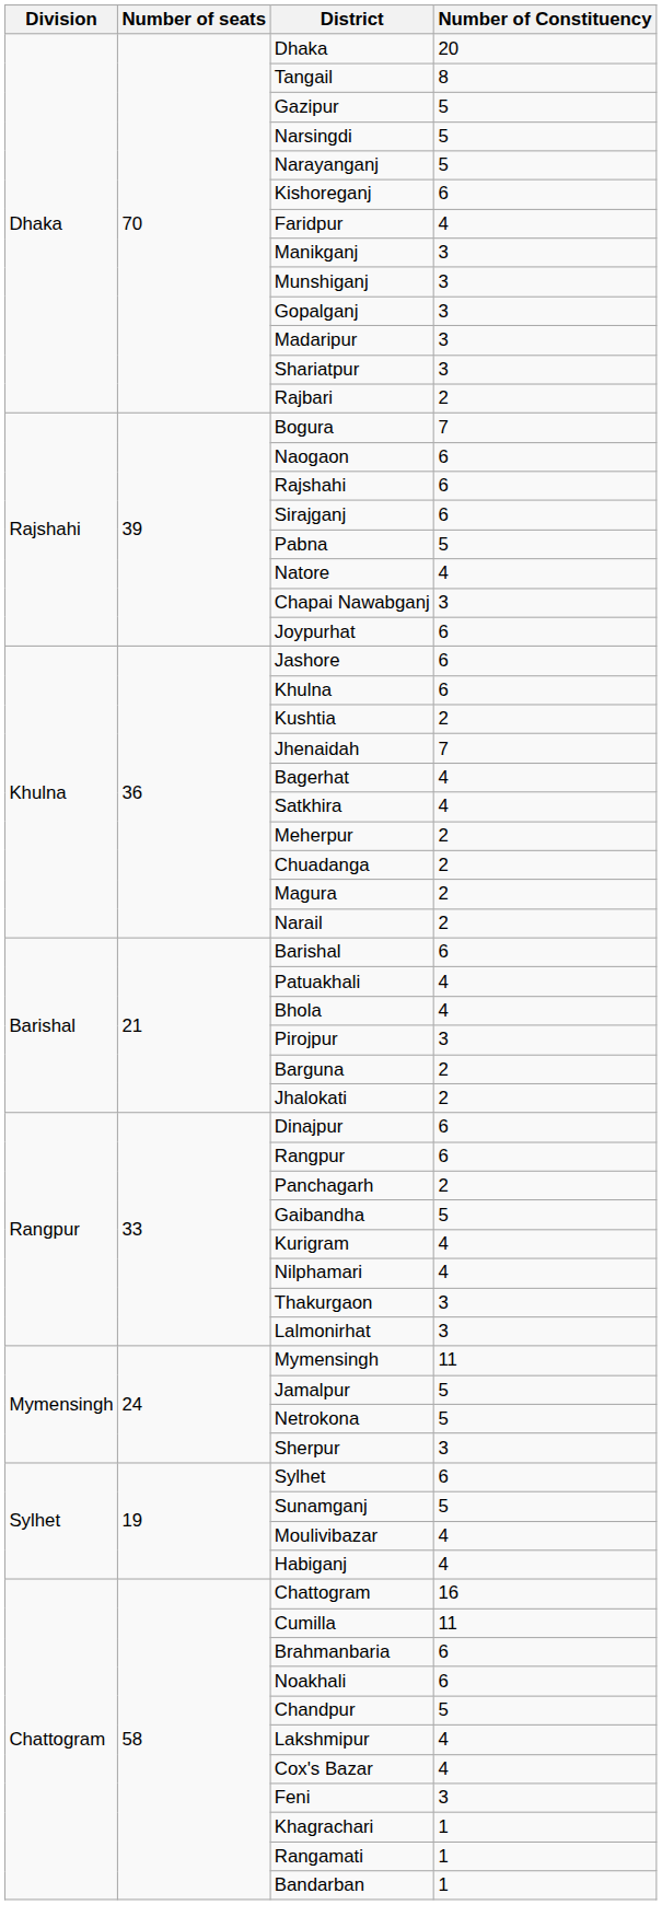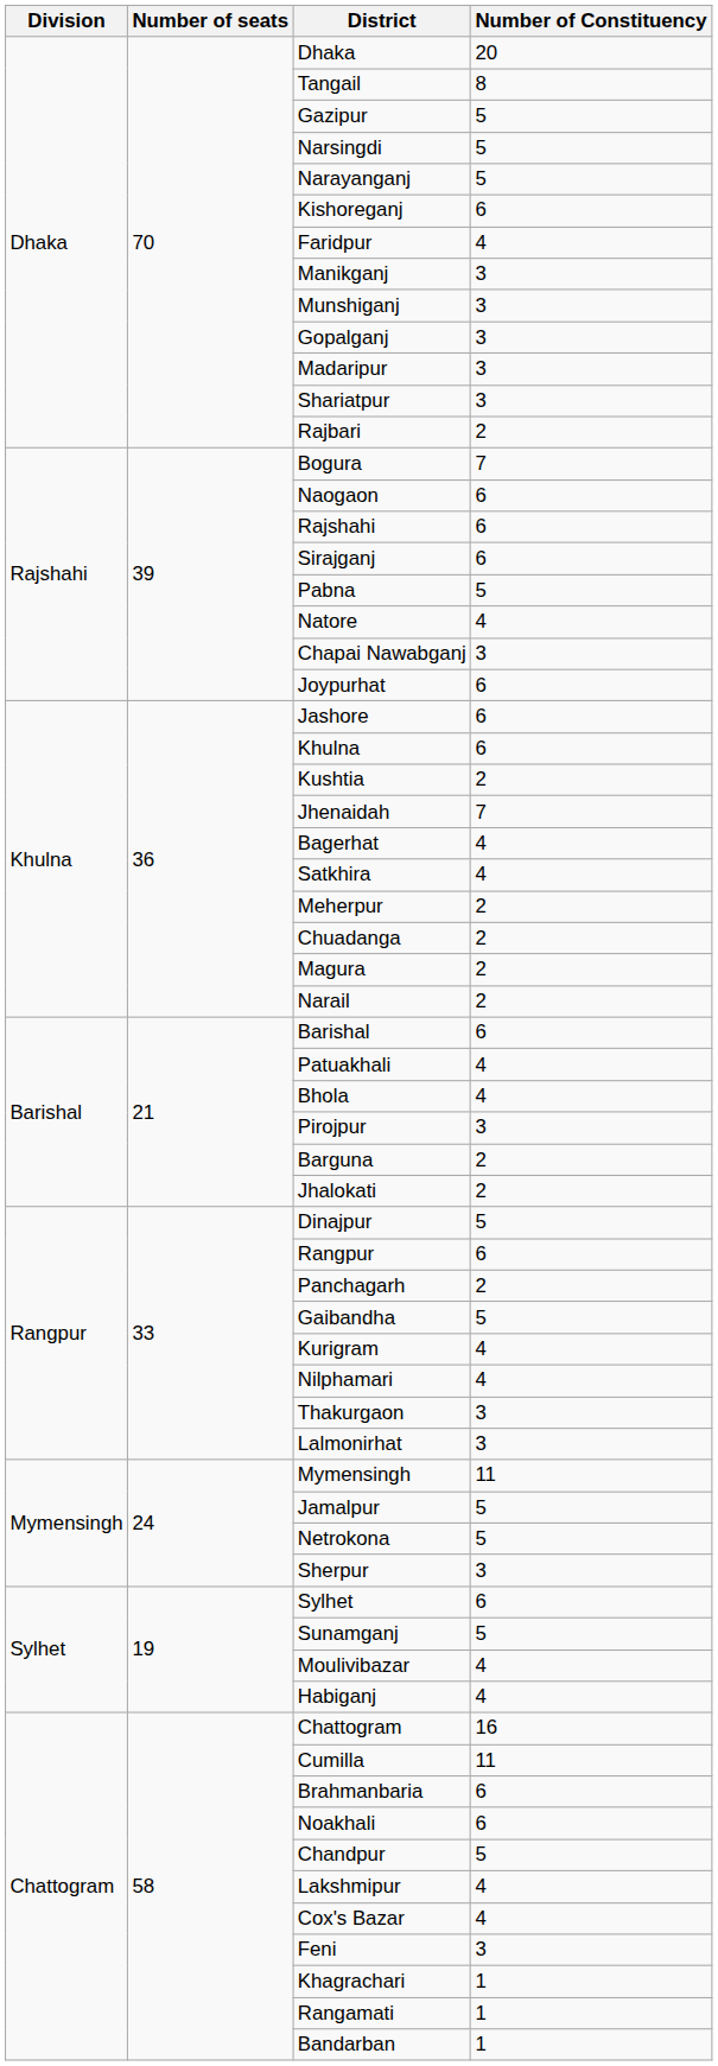Dinajpur | Number of Constituency: 6 -> 5
